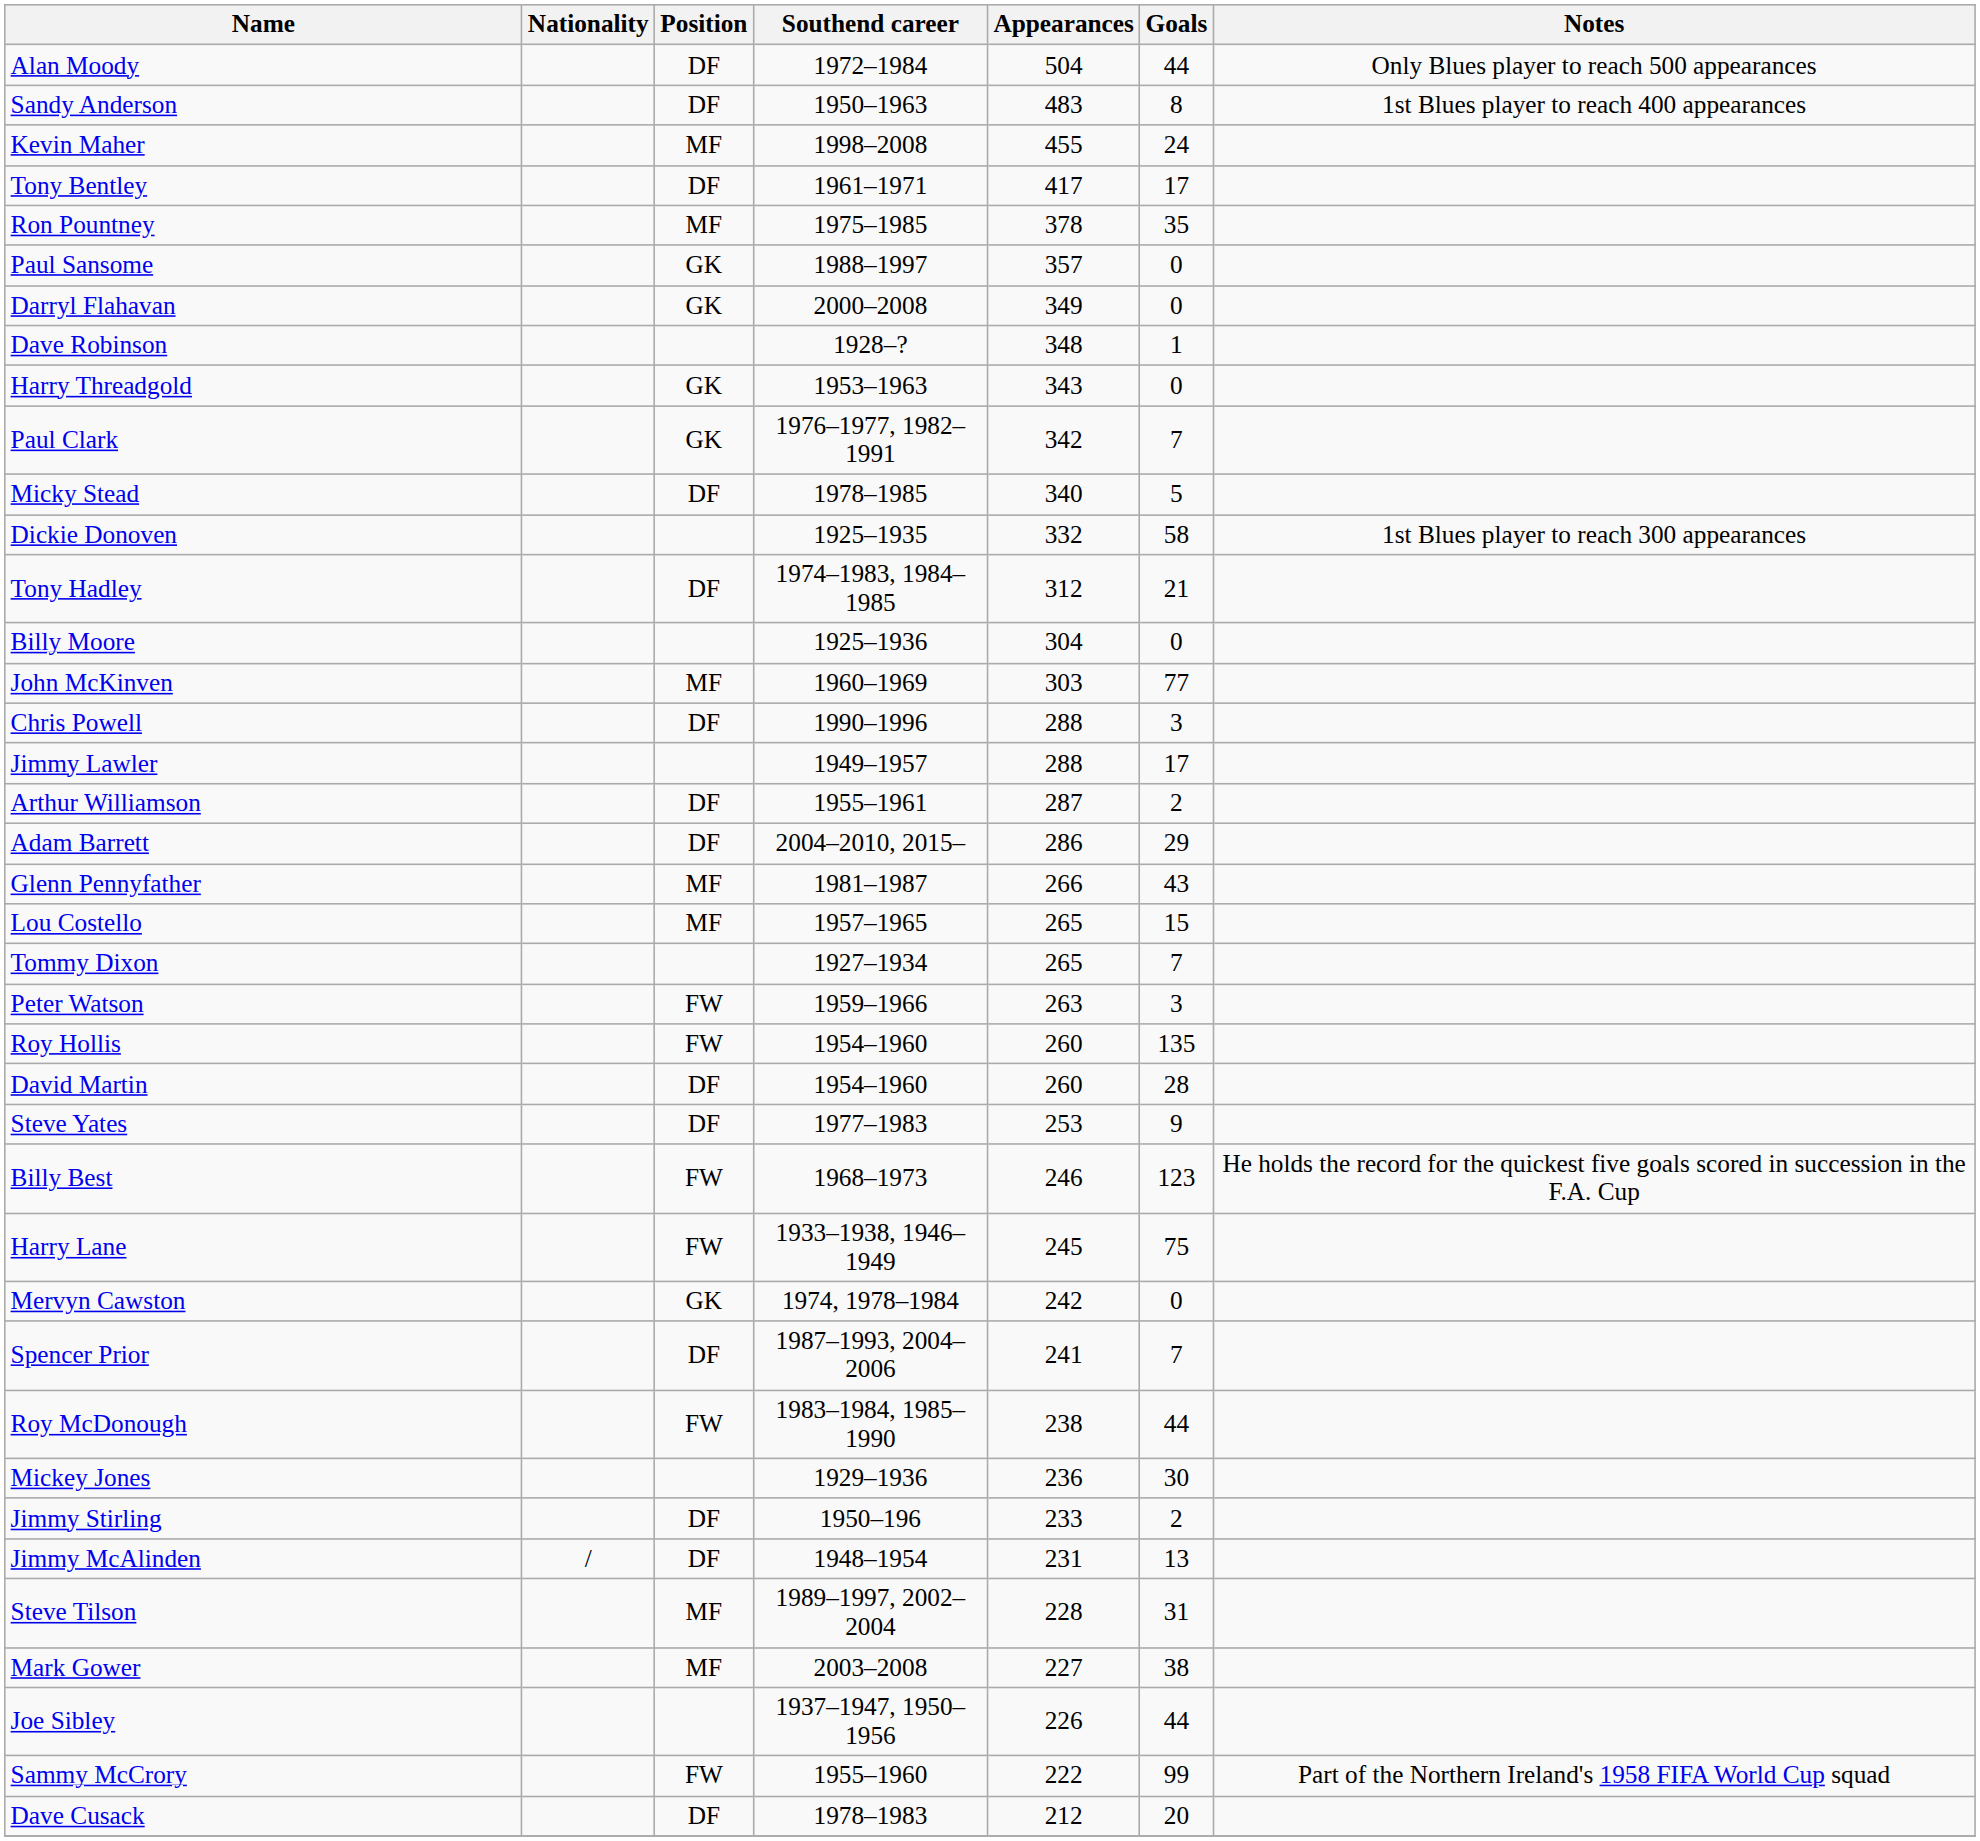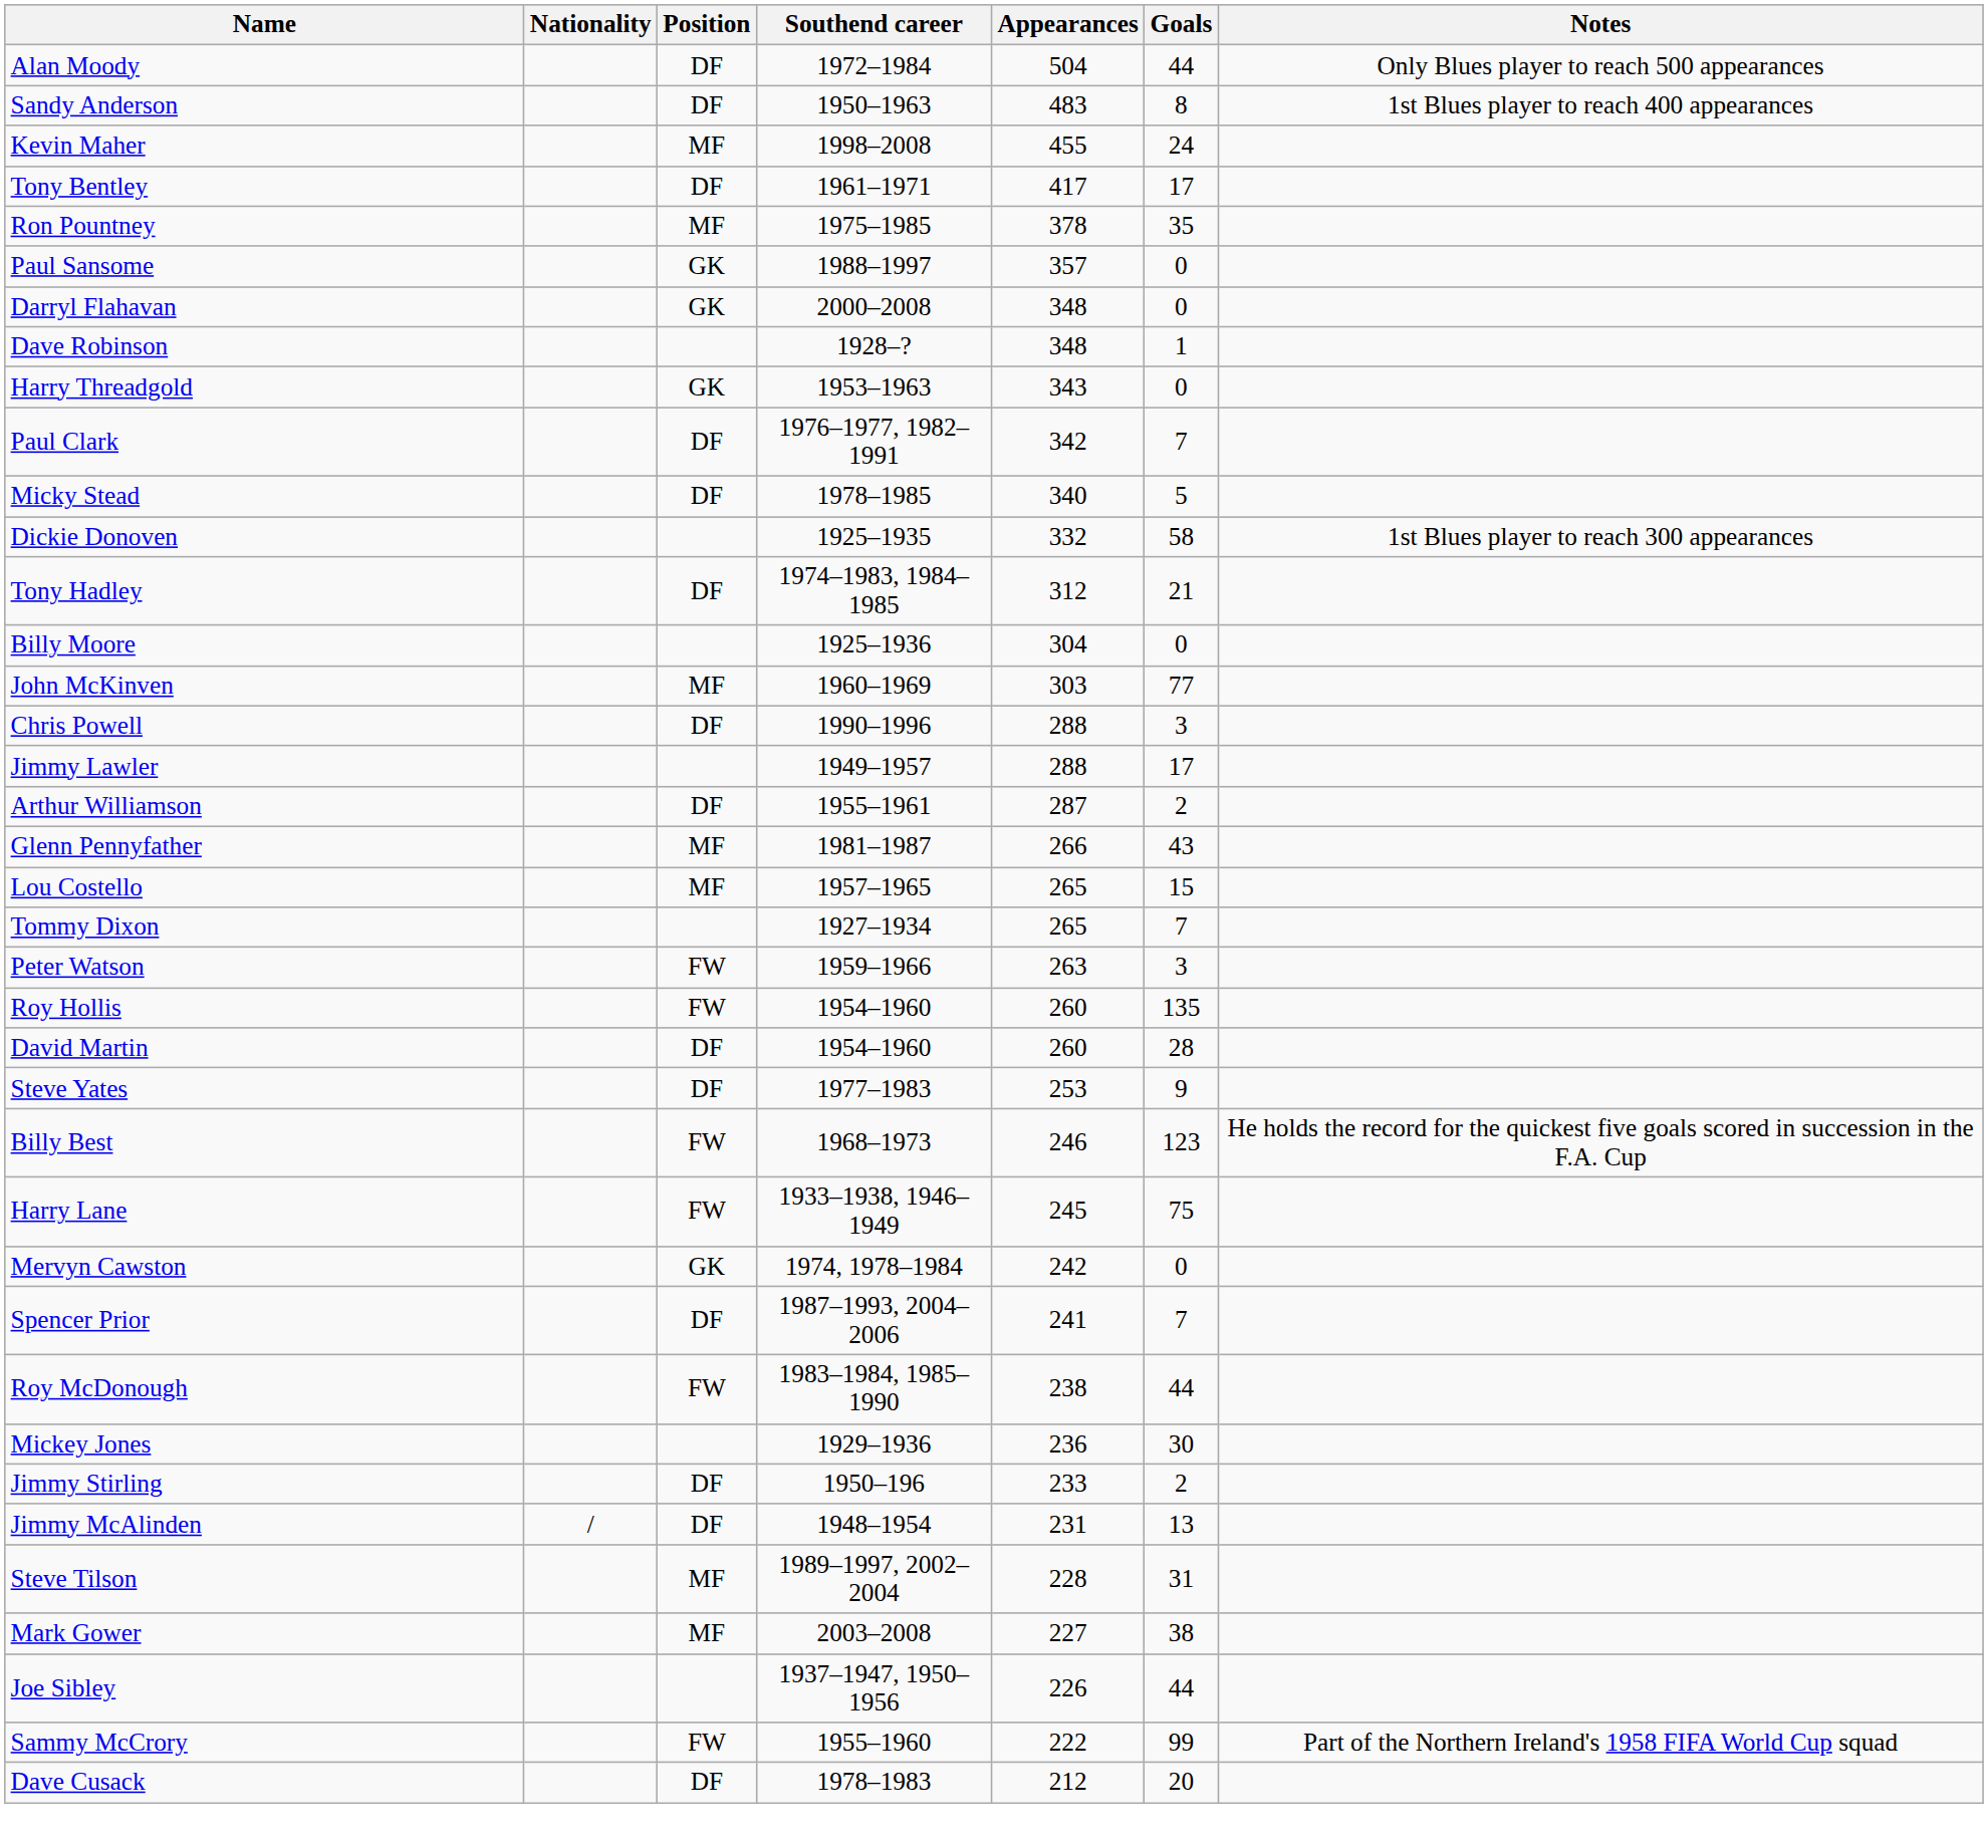Darryl Flahavan | Appearances: 349 -> 348
Paul Clark | Position: GK -> DF
- row: Adam Barrett | DF | 2004–2010, 2015– | 286 | 29
